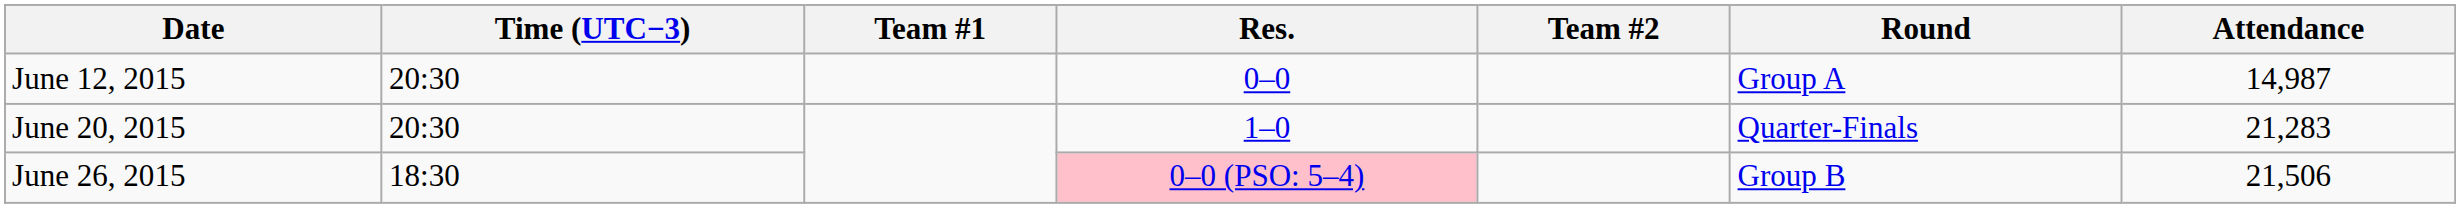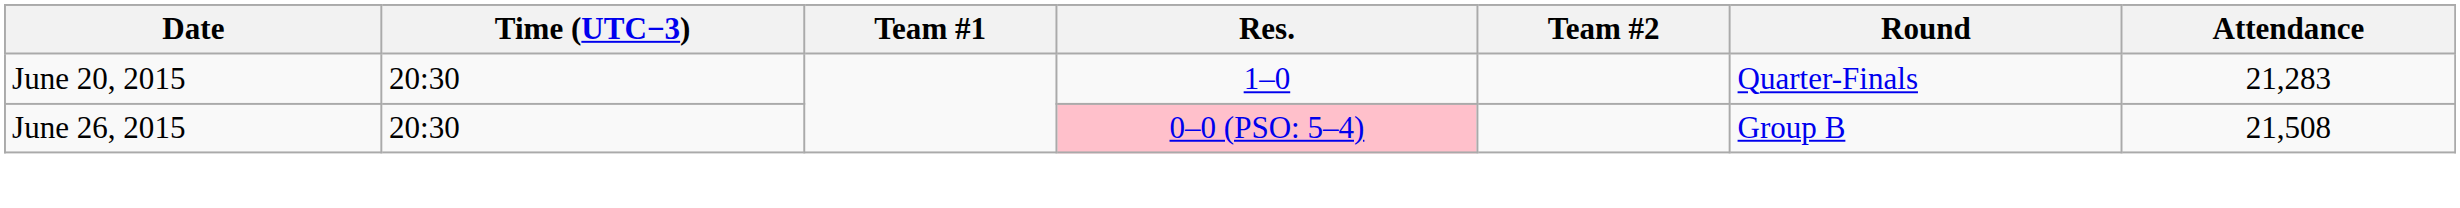- row: June 12, 2015 | 20:30 | 0–0 | Group A | 14,987
June 26, 2015 | Time (UTC−3): 18:30 -> 20:30
June 26, 2015 | Attendance: 21,506 -> 21,508
